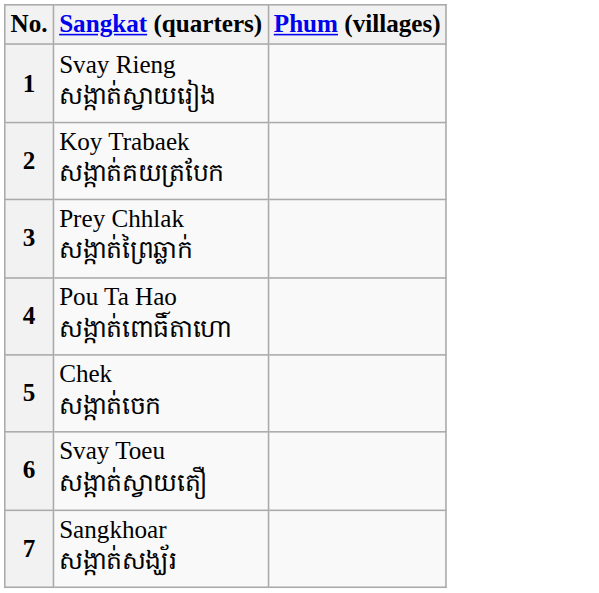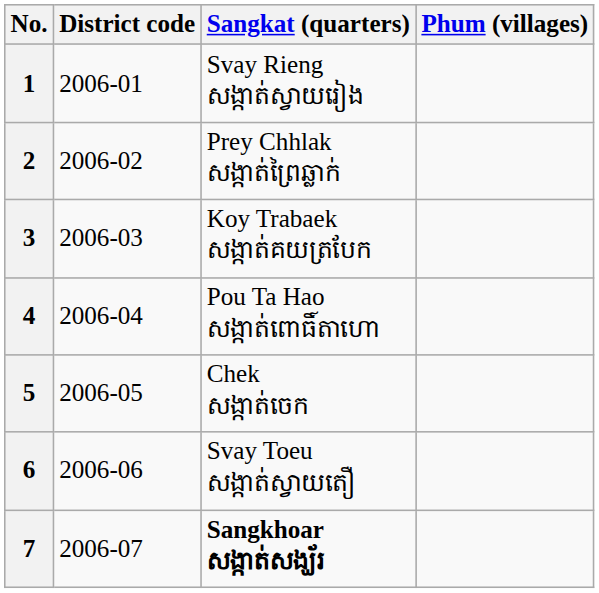+ column: District code | 2006-01 | 2006-02 | 2006-03 | 2006-04 | 2006-05 | 2006-06 | 2006-07
2 | Sangkat (quarters): Koy Trabaek សង្កាត់គយត្របែក -> Prey Chhlak សង្កាត់ព្រៃឆ្លាក់
3 | Sangkat (quarters): Prey Chhlak សង្កាត់ព្រៃឆ្លាក់ -> Koy Trabaek សង្កាត់គយត្របែក
7 | Sangkat (quarters): normal -> bold
